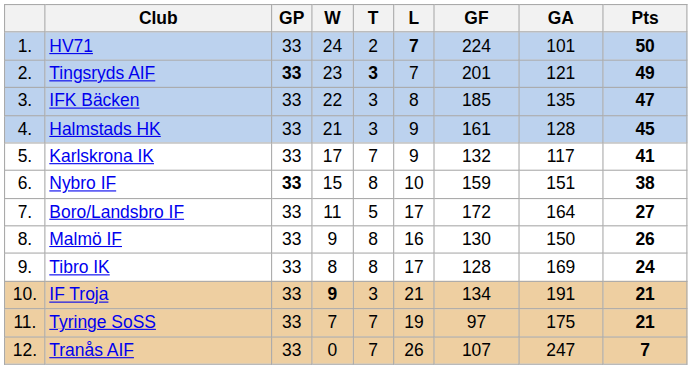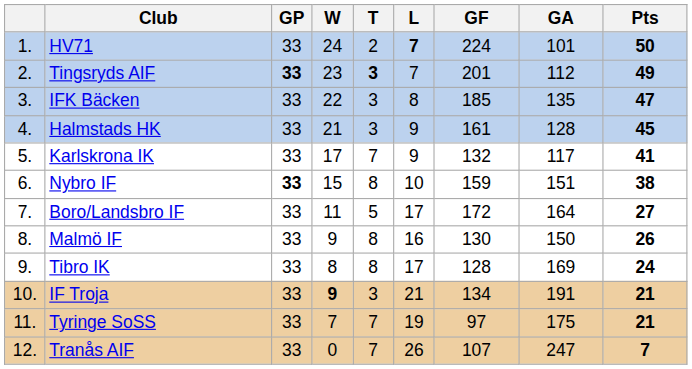Tingsryds AIF | GA: 121 -> 112
